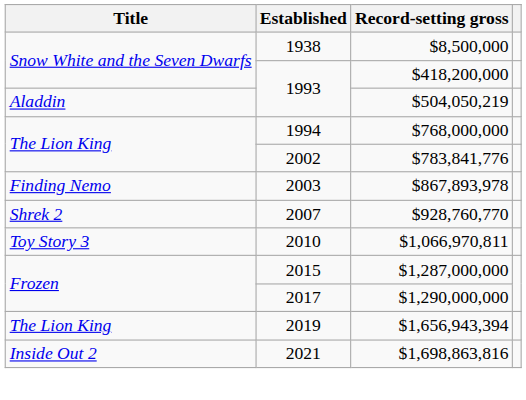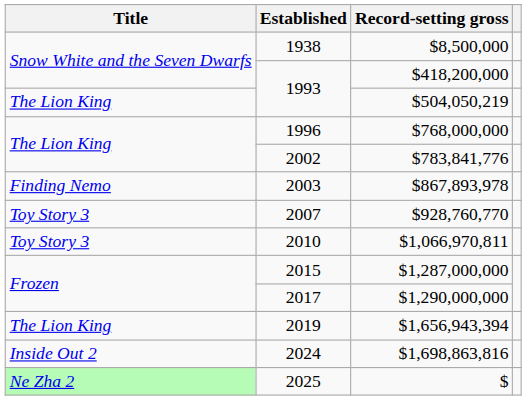$504,050,219 | Title: Aladdin -> The Lion King
$768,000,000 | Established: 1994 -> 1996
$928,760,770 | Title: Shrek 2 -> Toy Story 3
$1,698,863,816 | Established: 2021 -> 2024
+ row: Ne Zha 2 | 2025 | $
